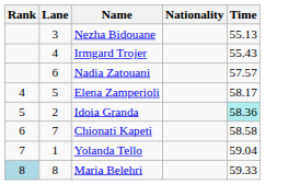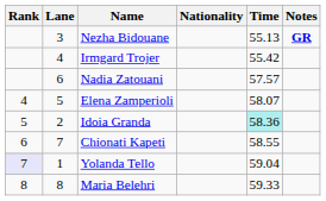+ column: Notes | GR
Irmgard Trojer | Time: 55.43 -> 55.42
Elena Zamperioli | Time: 58.17 -> 58.07
Chionati Kapeti | Time: 58.58 -> 58.55
Yolanda Tello | Rank: no background -> lavender background
Maria Belehri | Rank: lightblue background -> no background
